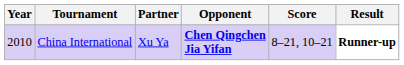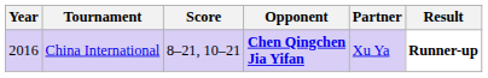columns swapped: Partner <-> Score
China International | Year: 2010 -> 2016
